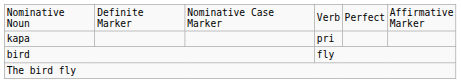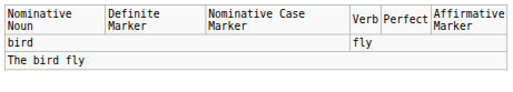- row: kapa | pri
